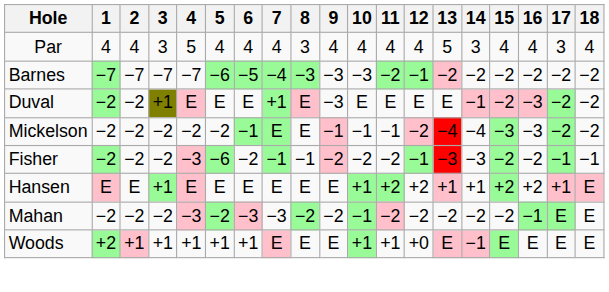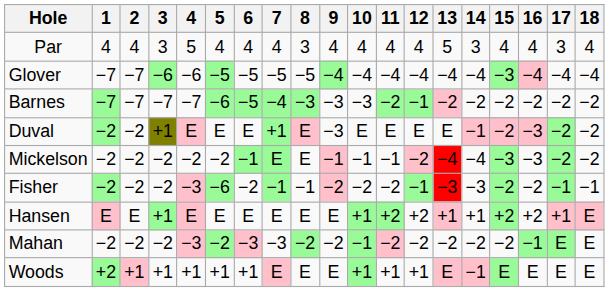+ row: Glover | −7 | −7 | −6 | −6 | −5 | −5 | −5 | −5 | −4 | −4 | −4 | −4 | −4 | −4 | −3 | −4 | −4 | −4
Woods | 12: +0 -> +1
